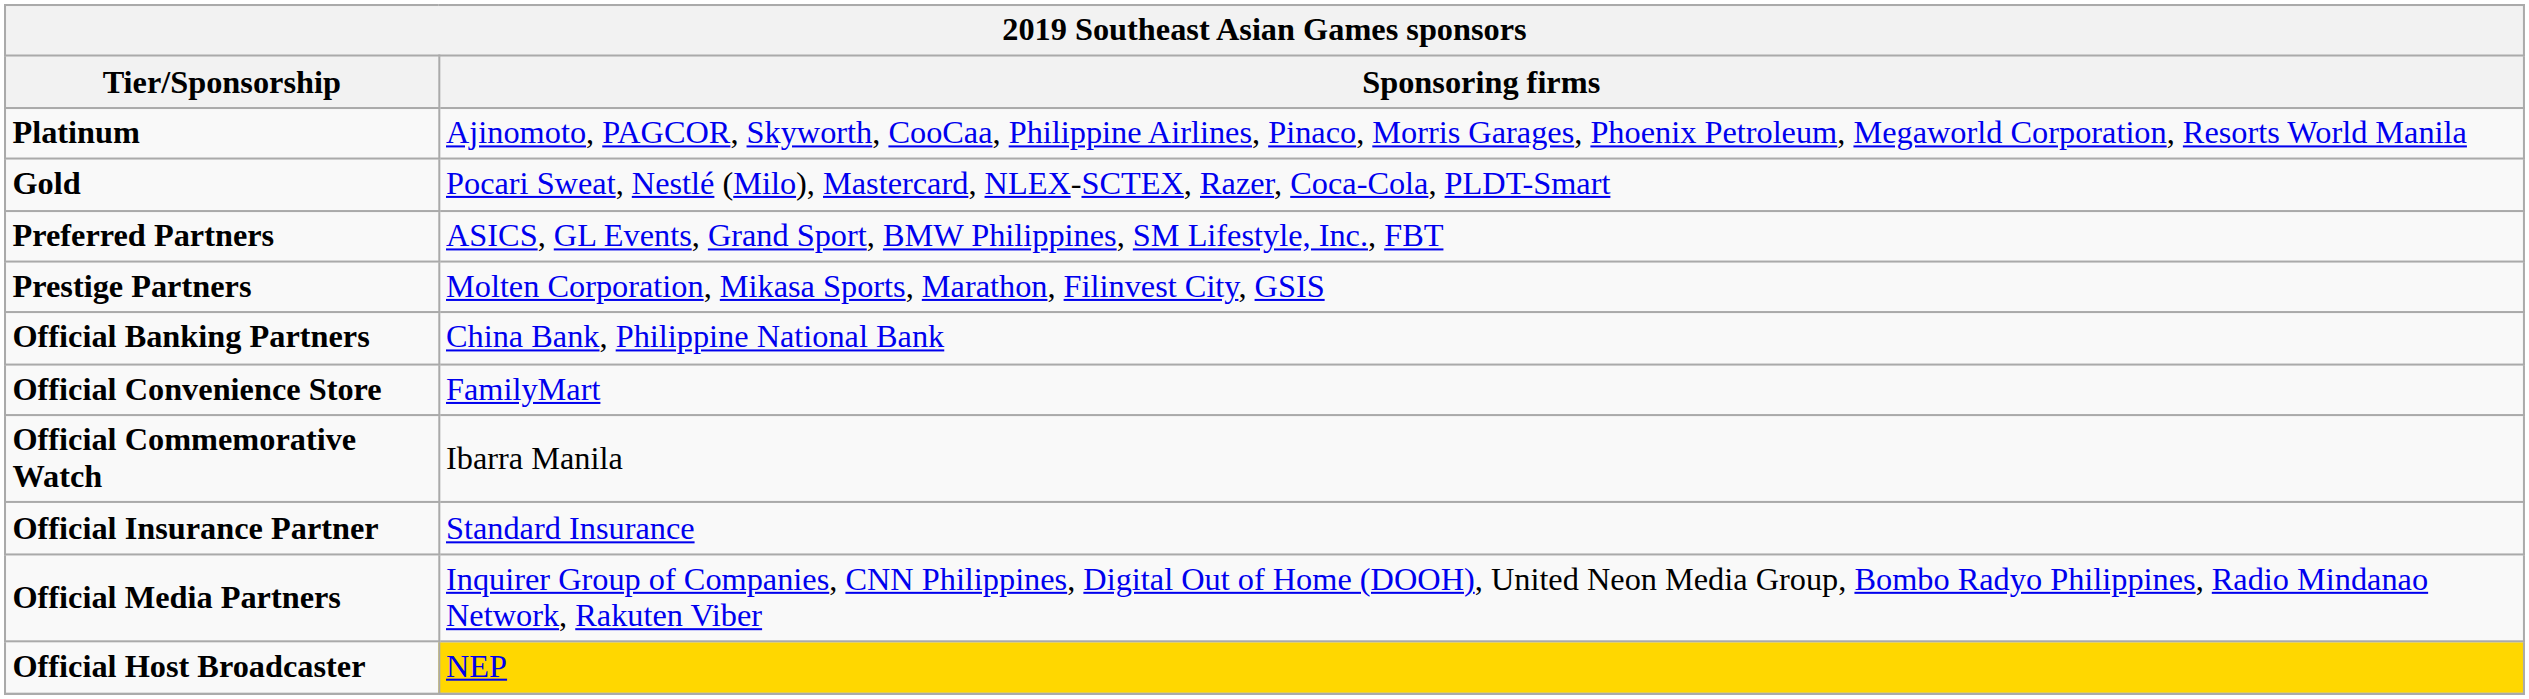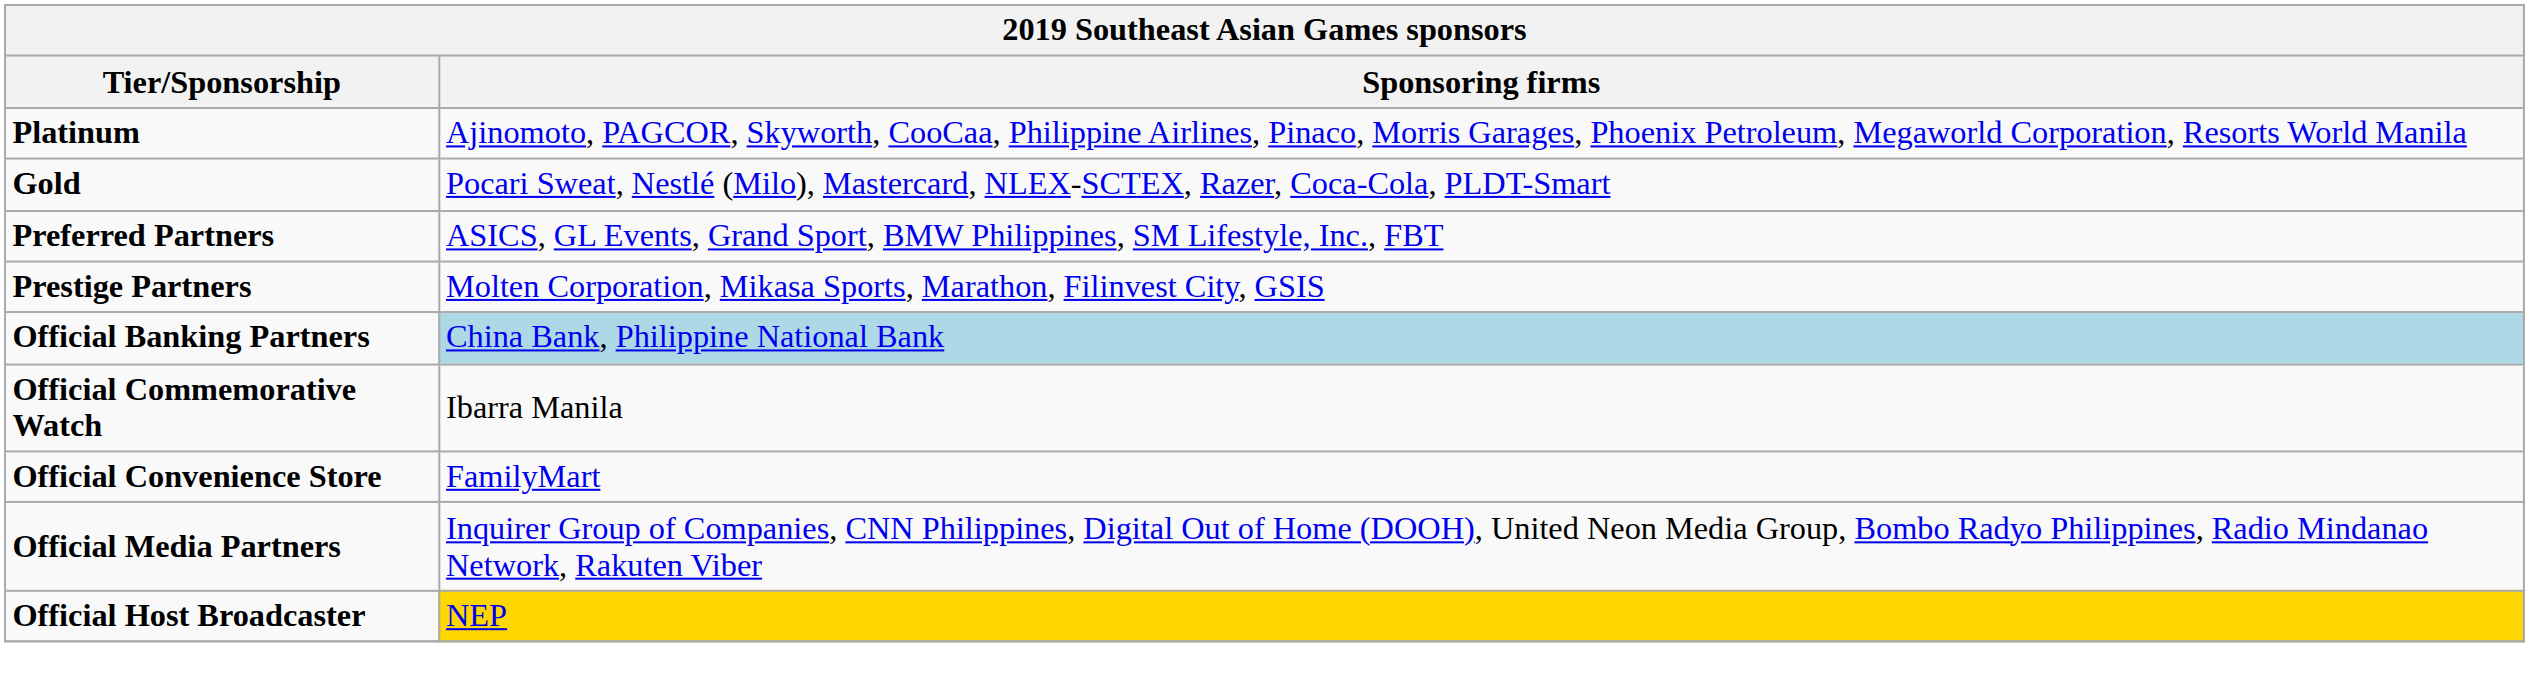Official Banking Partners | Sponsoring firms: no background -> lightblue background
rows swapped: Official Convenience Store <-> Official Commemorative Watch
- row: Official Insurance Partner | Standard Insurance
